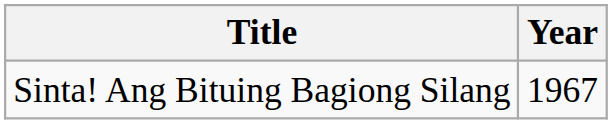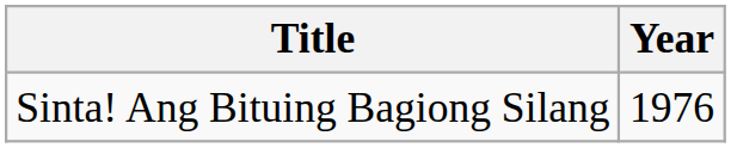Sinta! Ang Bituing Bagiong Silang | Year: 1967 -> 1976
